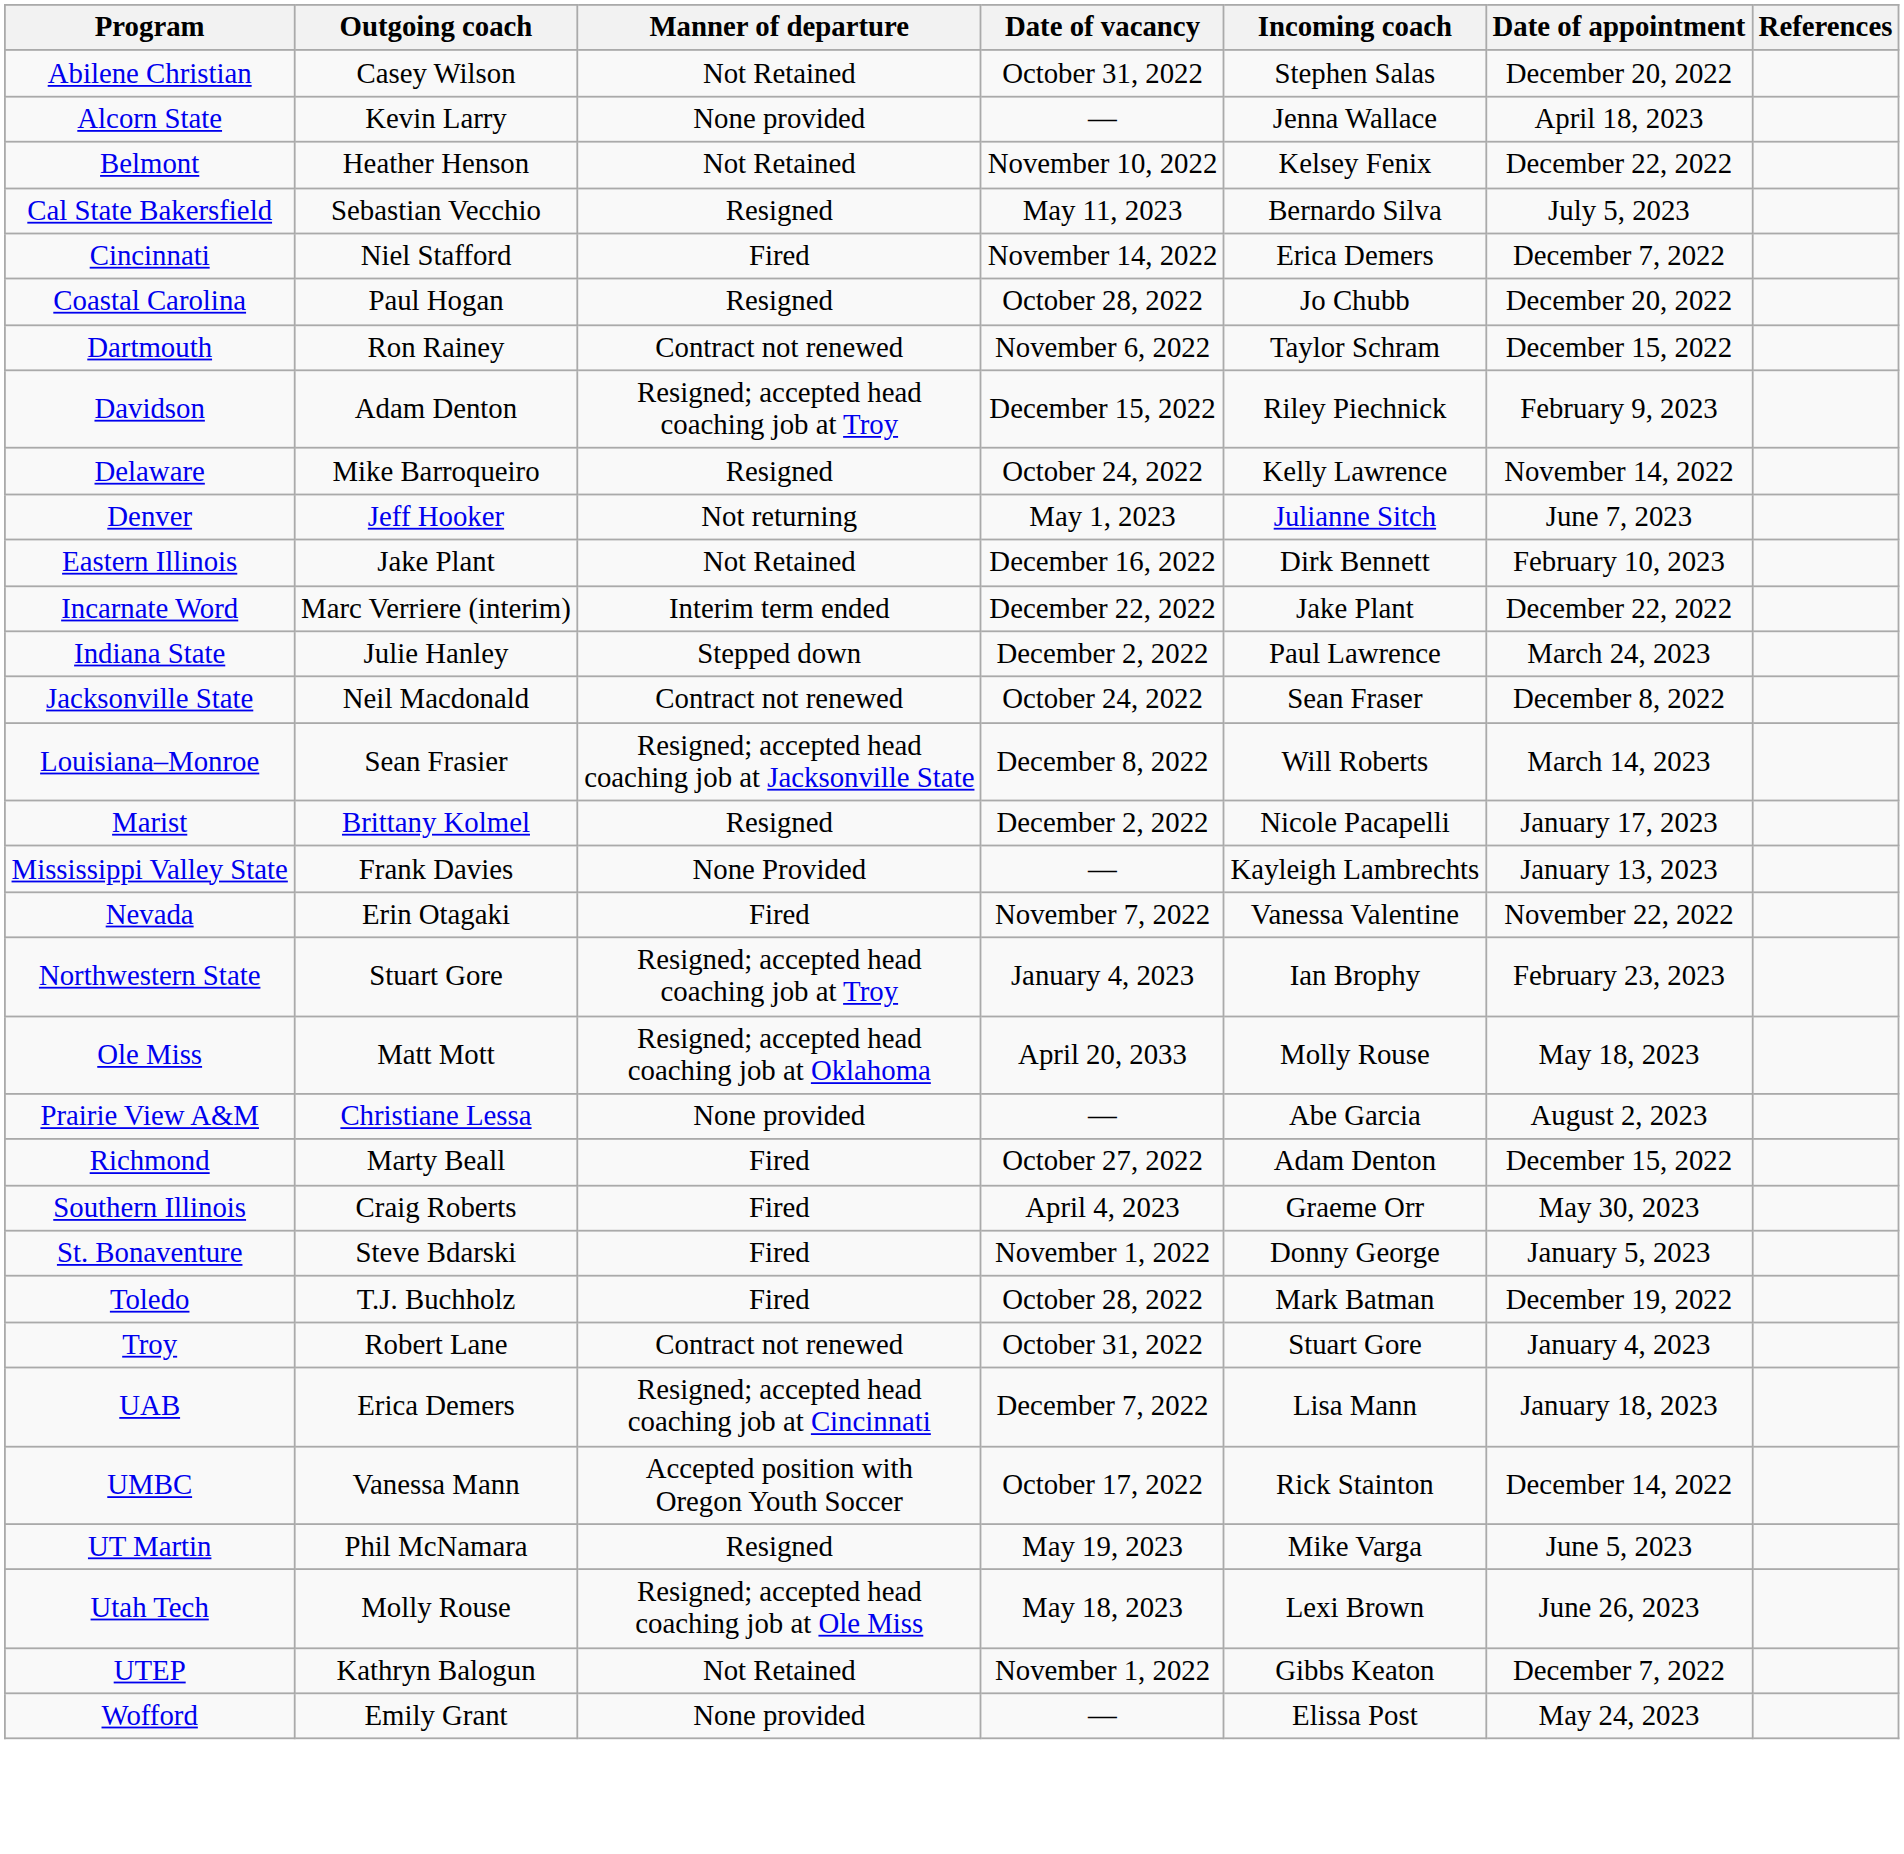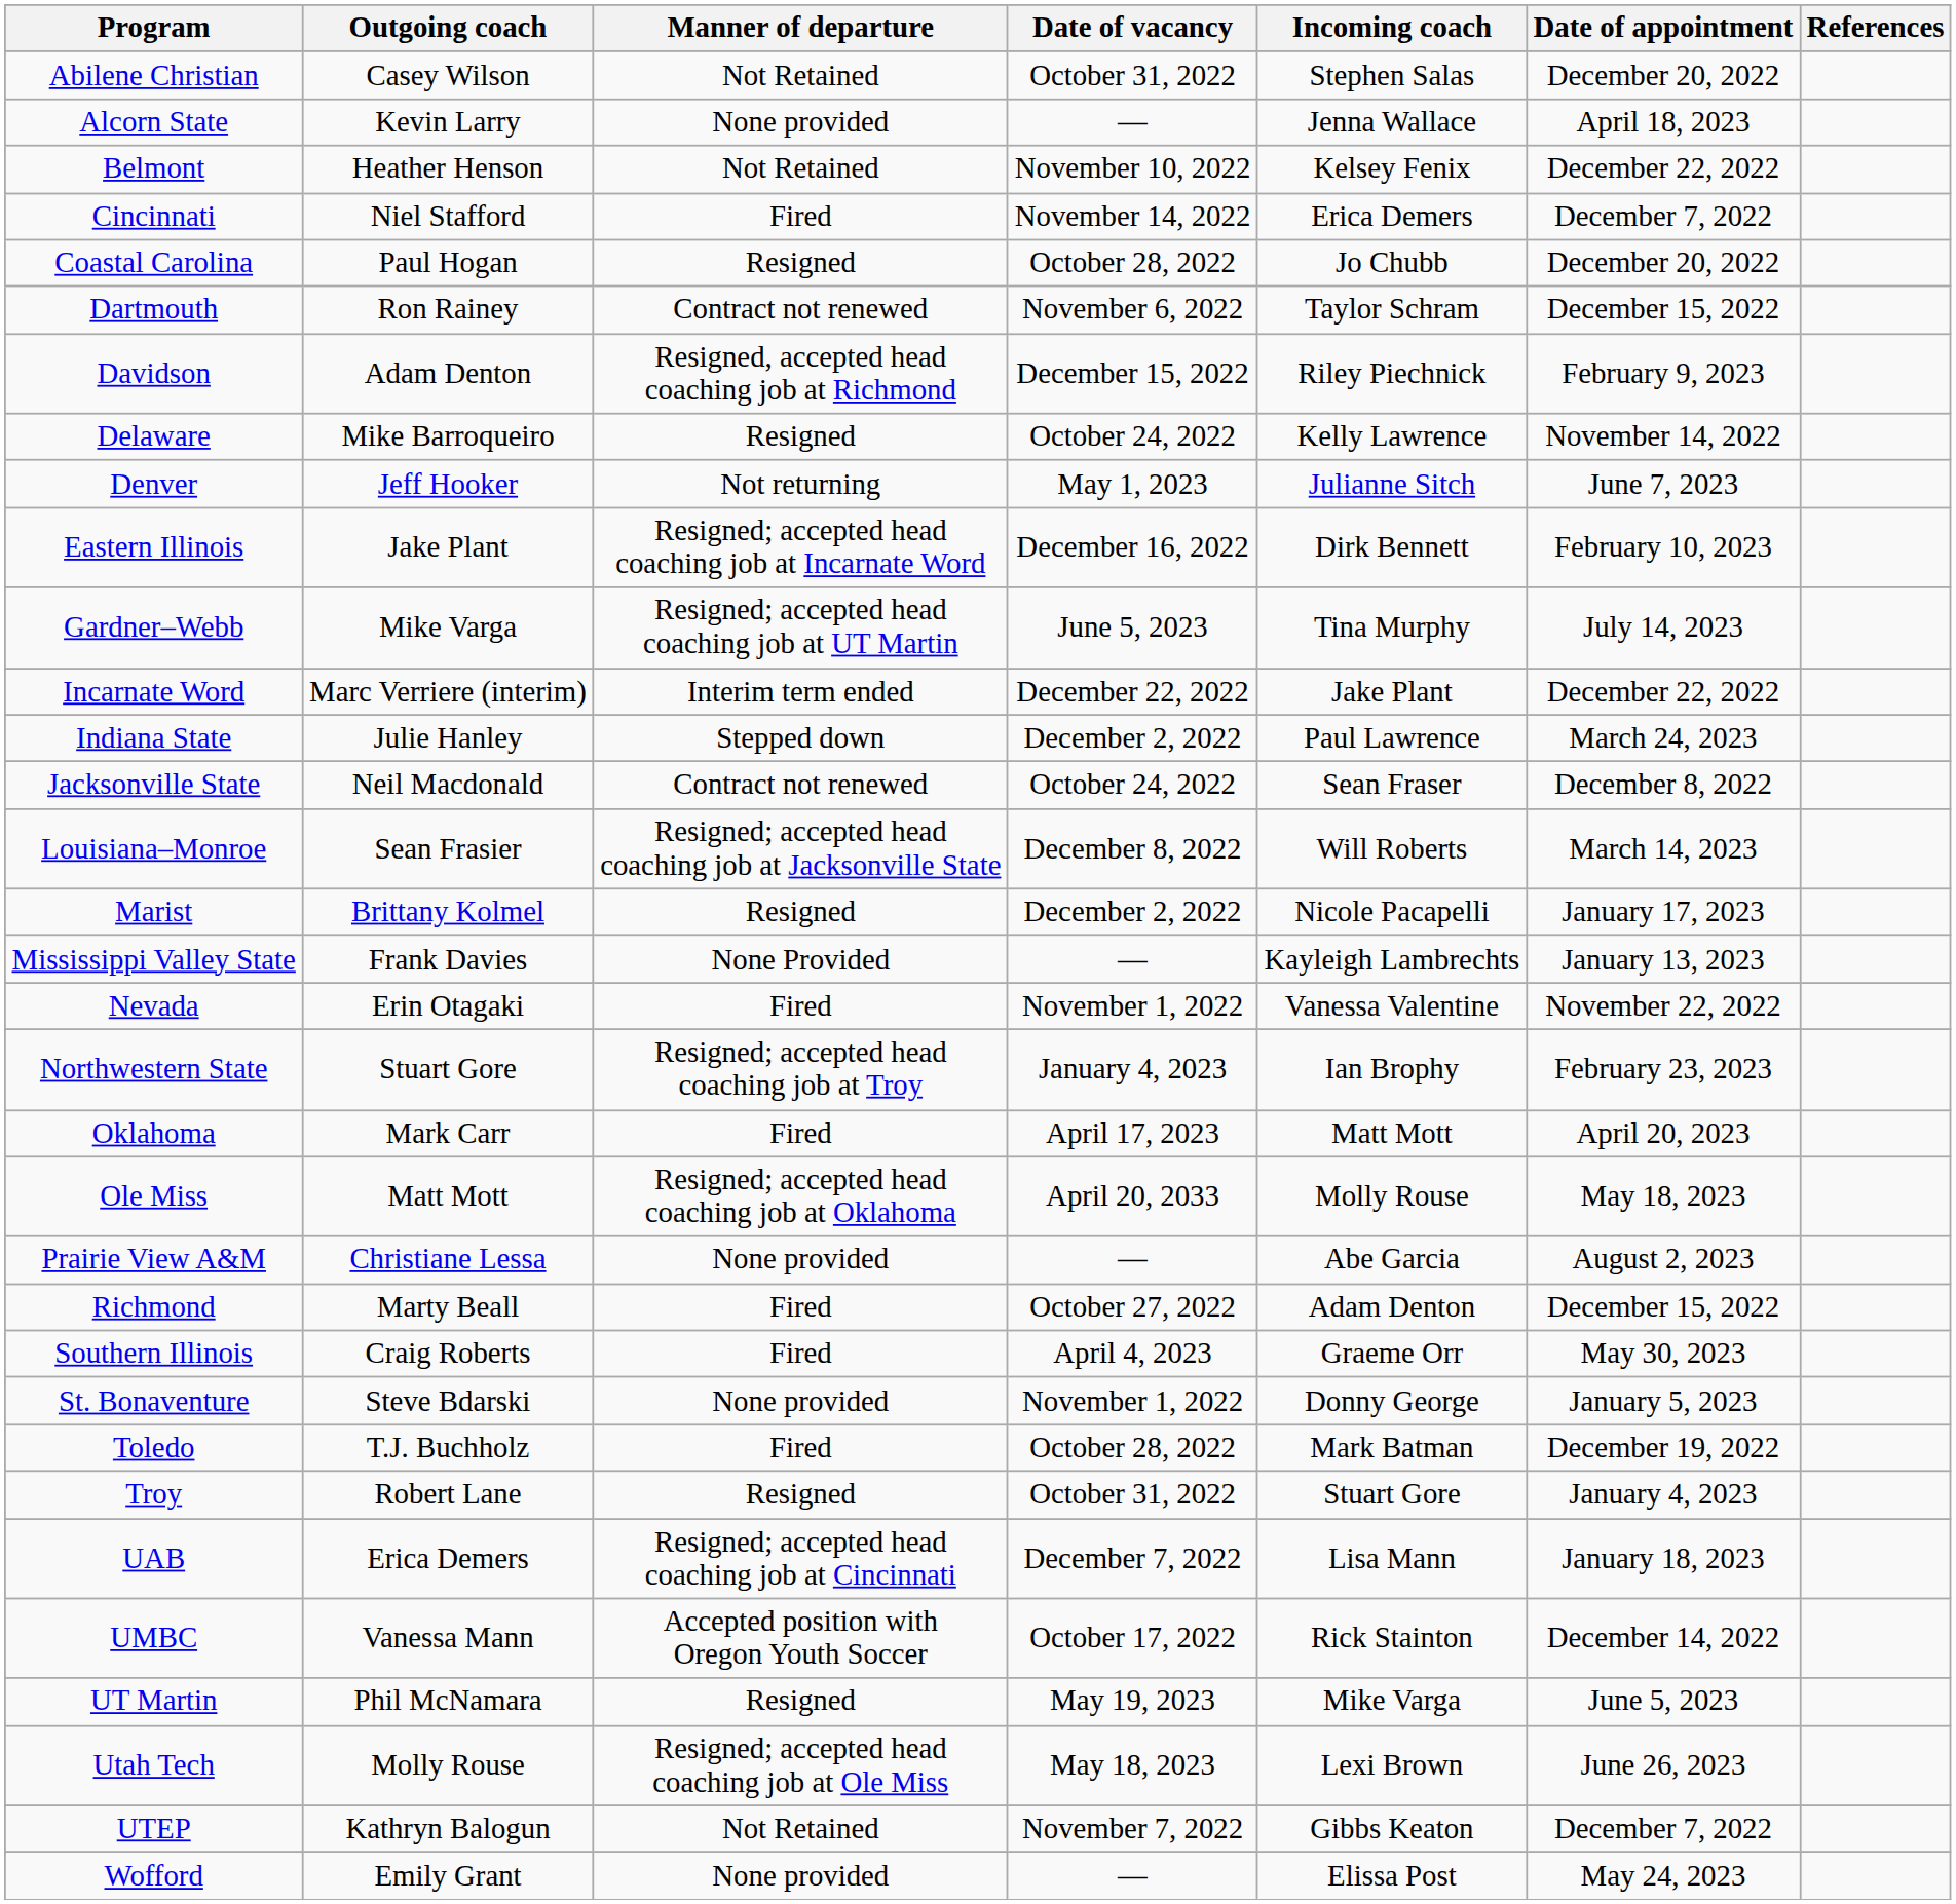- row: Cal State Bakersfield | Sebastian Vecchio | Resigned | May 11, 2023 | Bernardo Silva | July 5, 2023
Davidson | Manner of departure: Resigned; accepted head coaching job at Troy -> Resigned, accepted head coaching job at Richmond
Eastern Illinois | Manner of departure: Not Retained -> Resigned; accepted head coaching job at Incarnate Word
+ row: Gardner–Webb | Mike Varga | Resigned; accepted head coaching job at UT Martin | June 5, 2023 | Tina Murphy | July 14, 2023
Nevada | Date of vacancy: November 7, 2022 -> November 1, 2022
+ row: Oklahoma | Mark Carr | Fired | April 17, 2023 | Matt Mott | April 20, 2023
St. Bonaventure | Manner of departure: Fired -> None provided
Troy | Manner of departure: Contract not renewed -> Resigned
UTEP | Date of vacancy: November 1, 2022 -> November 7, 2022
